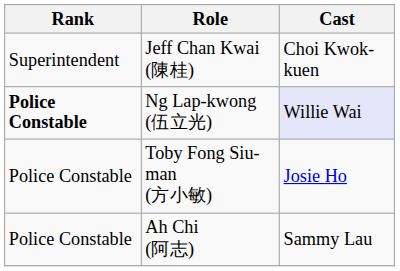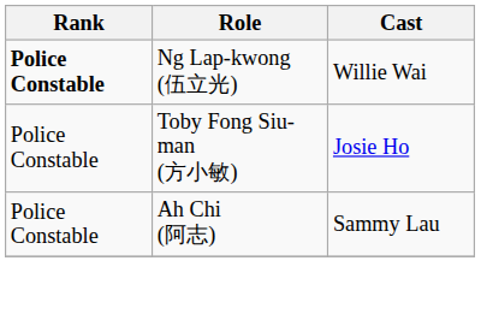- row: Superintendent | Jeff Chan Kwai (陳桂) | Choi Kwok-kuen
Ng Lap-kwong (伍立光) | Cast: lavender background -> no background
